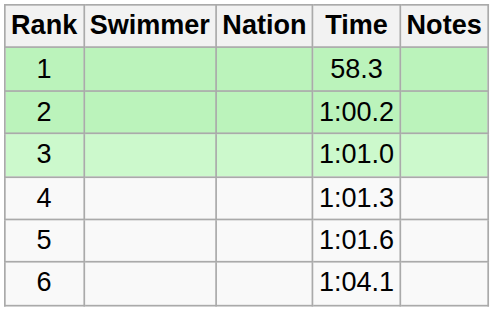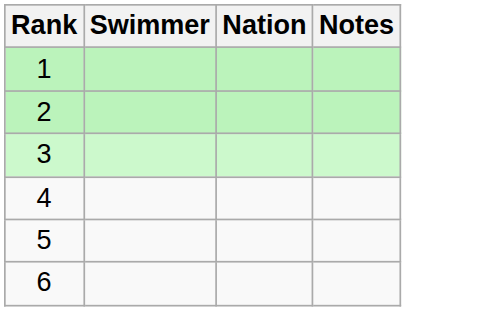- column: Time | 58.3 | 1:00.2 | 1:01.0 | 1:01.3 | 1:01.6 | 1:04.1
